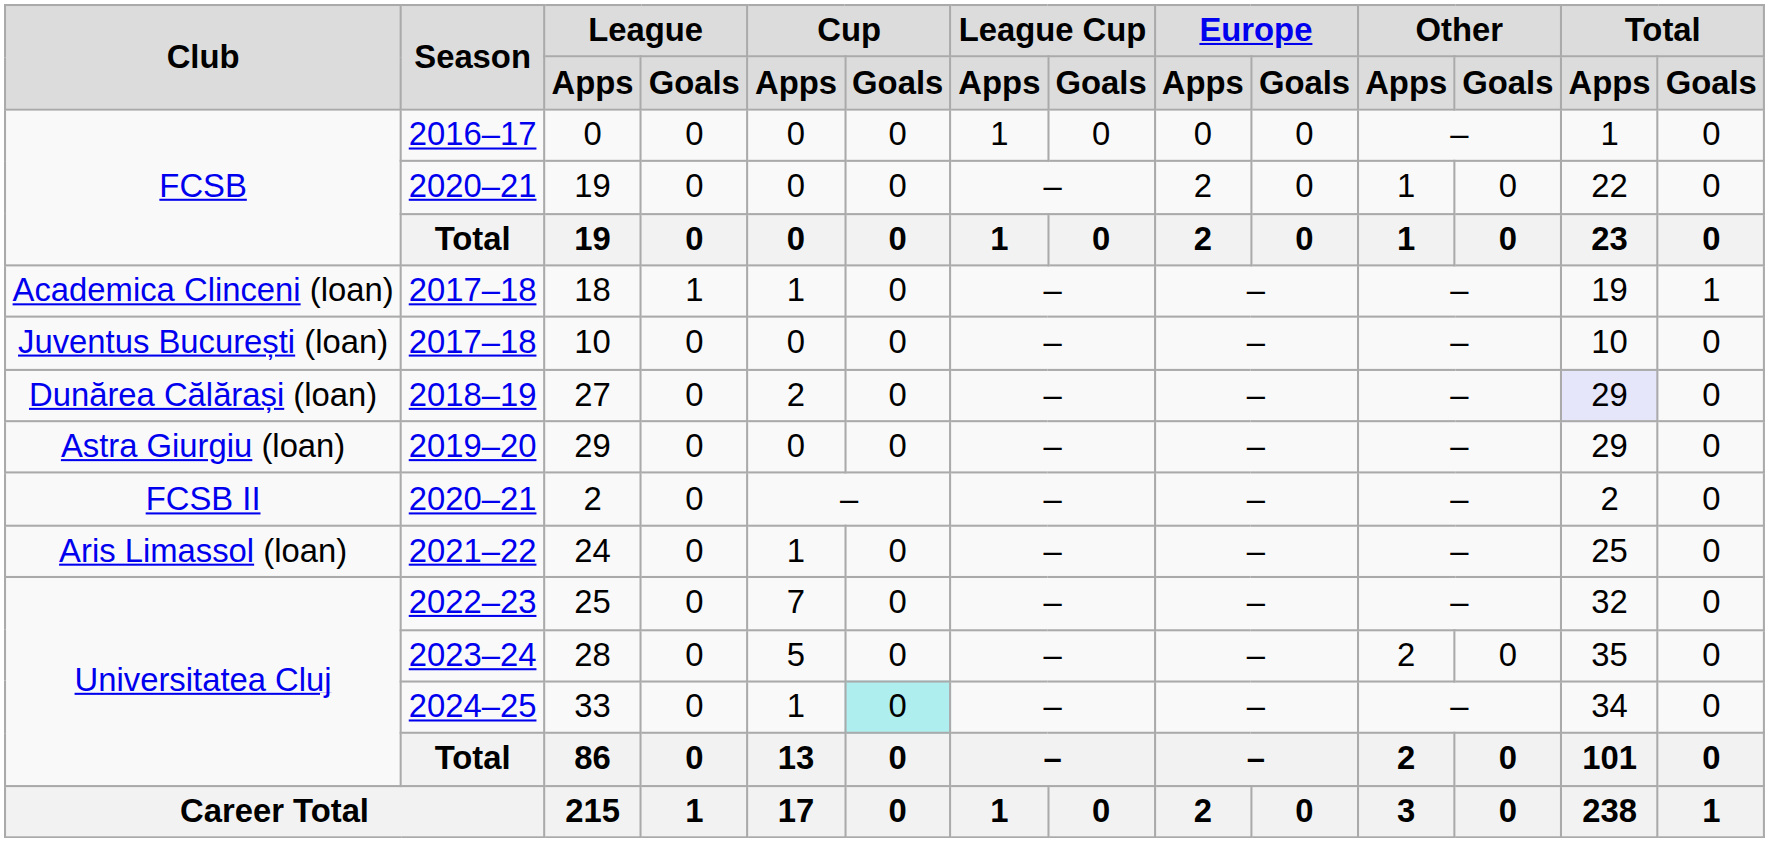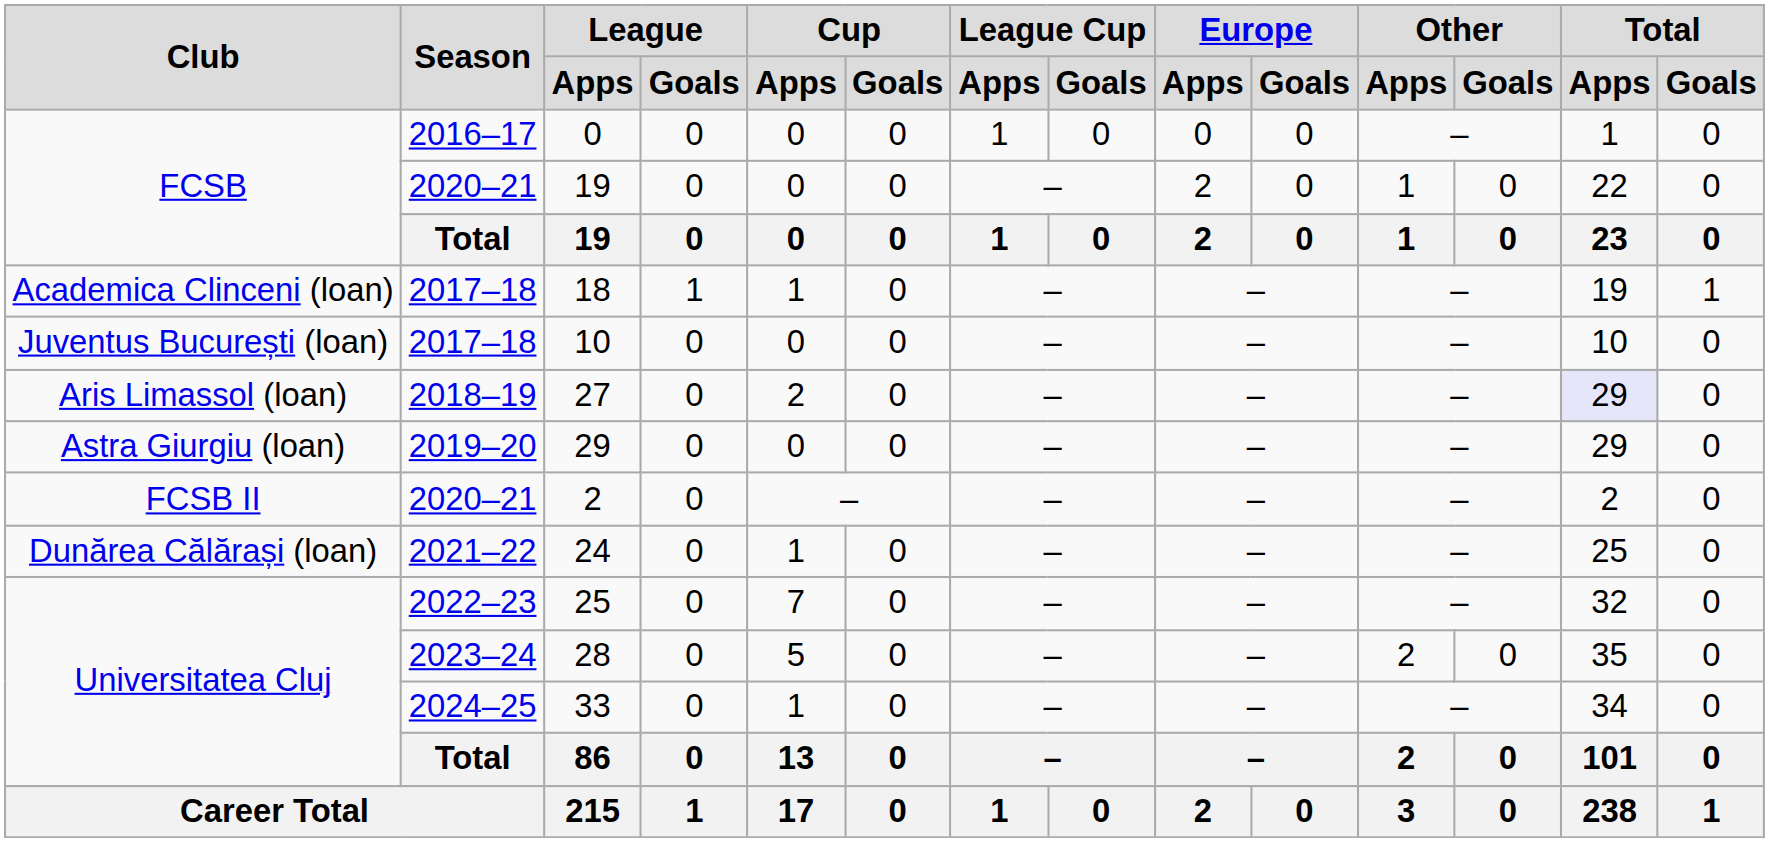27 | Club: Dunărea Călărași (loan) -> Aris Limassol (loan)
24 | Club: Aris Limassol (loan) -> Dunărea Călărași (loan)
33 | Cup / Goals: paleturquoise background -> no background
